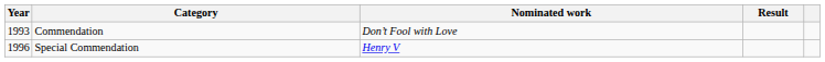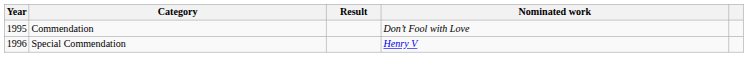columns swapped: Nominated work <-> Result
Commendation | Year: 1993 -> 1995
